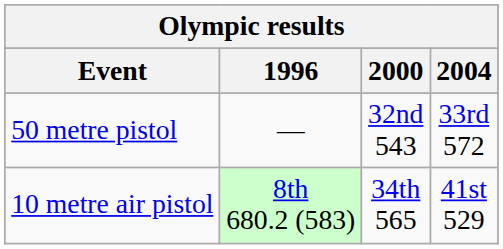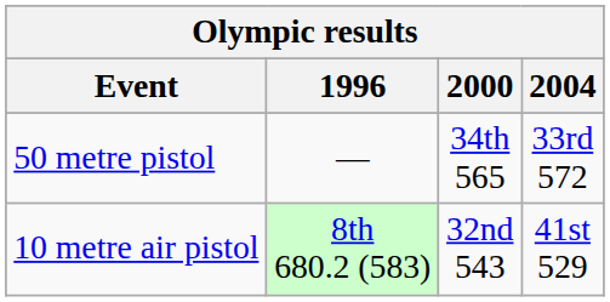50 metre pistol | 2000: 32nd 543 -> 34th 565
10 metre air pistol | 2000: 34th 565 -> 32nd 543
